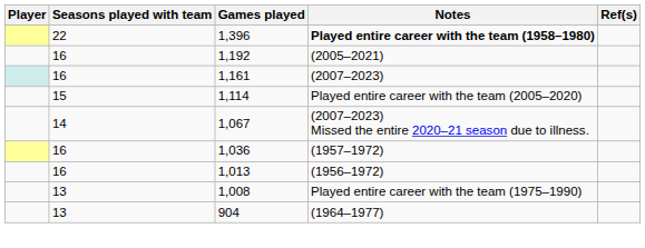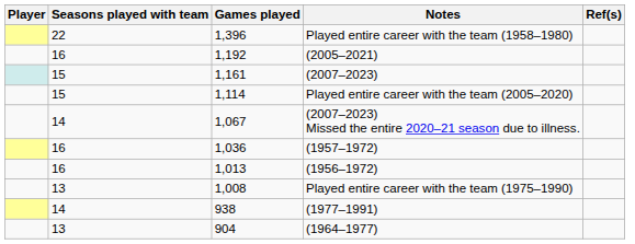1,396 | Notes: bold -> normal
1,161 | Seasons played with team: 16 -> 15
+ row: 14 | 938 | (1977–1991)
